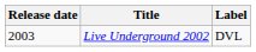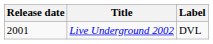Live Underground 2002 | Release date: 2003 -> 2001
